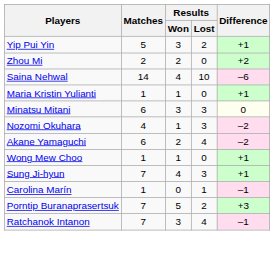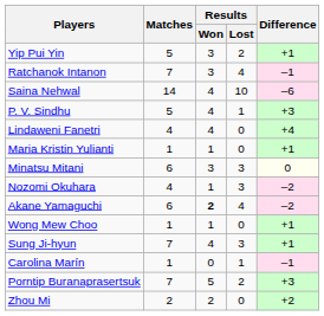rows swapped: Zhou Mi <-> Ratchanok Intanon
+ row: P. V. Sindhu | 5 | 4 | 1 | +3
+ row: Lindaweni Fanetri | 4 | 4 | 0 | +4
Akane Yamaguchi | Results / Won: normal -> bold
